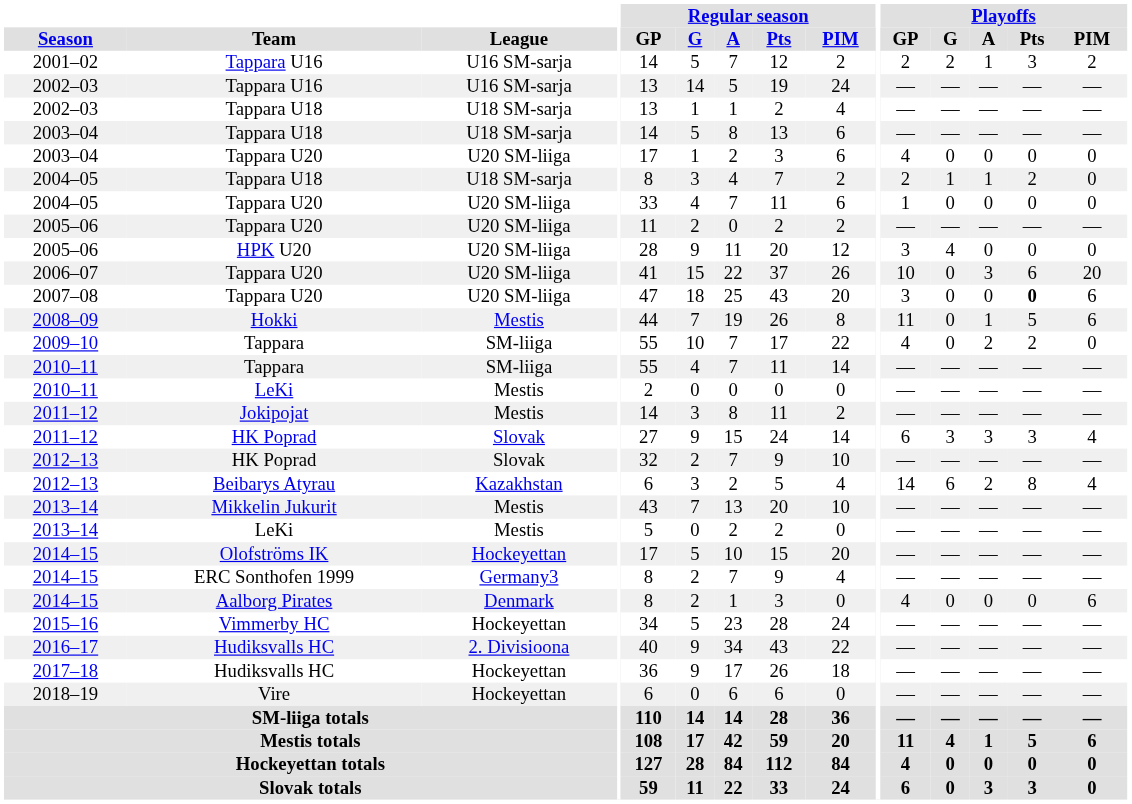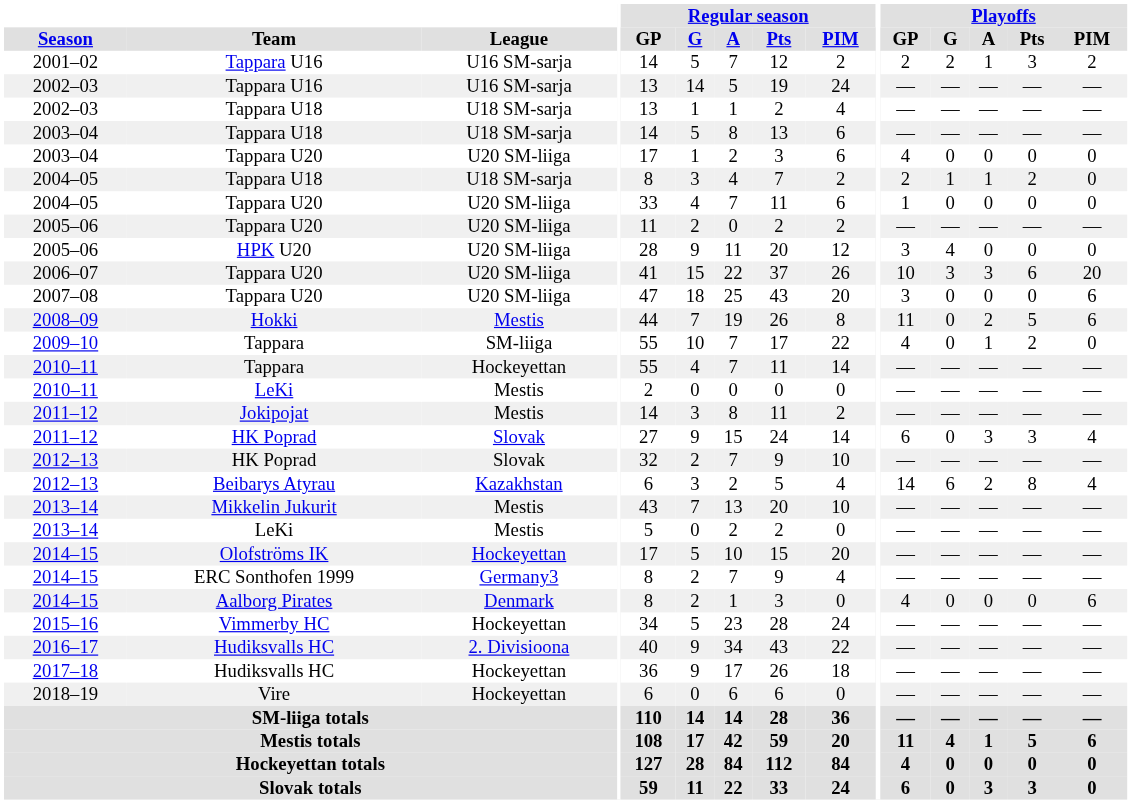2006–07 | Playoffs / G: 0 -> 3
2007–08 | Playoffs / Pts: bold -> normal
2008–09 | Playoffs / A: 1 -> 2
2009–10 | Playoffs / A: 2 -> 1
2010–11 / Tappara | League: SM-liiga -> Hockeyettan
2011–12 / HK Poprad | Playoffs / G: 3 -> 0
